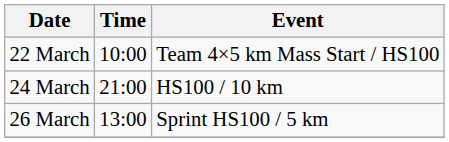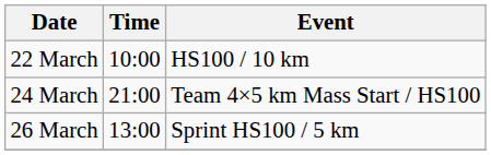22 March | Event: Team 4×5 km Mass Start / HS100 -> HS100 / 10 km
24 March | Event: HS100 / 10 km -> Team 4×5 km Mass Start / HS100
